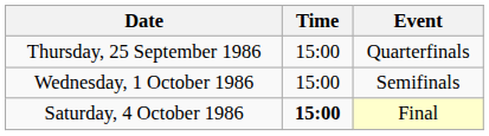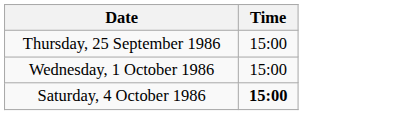- column: Event | Quarterfinals | Semifinals | Final
